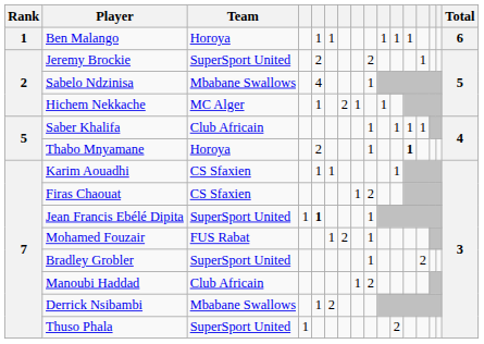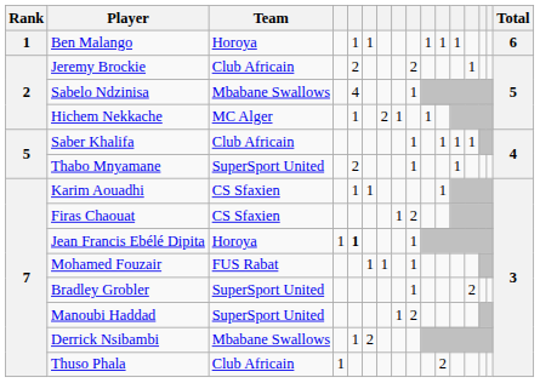Jeremy Brockie | Team: SuperSport United -> Club Africain
Thabo Mnyamane | Team: Horoya -> SuperSport United
Thabo Mnyamane | column 12: bold -> normal
Jean Francis Ebélé Dipita | Team: SuperSport United -> Horoya
Mohamed Fouzair | column 7: 2 -> 1
Manoubi Haddad | Team: Club Africain -> SuperSport United
Thuso Phala | Team: SuperSport United -> Club Africain
